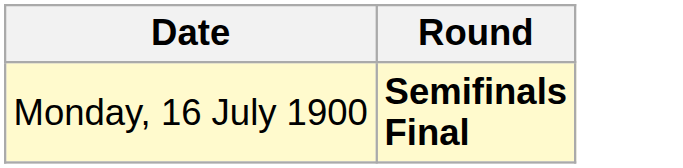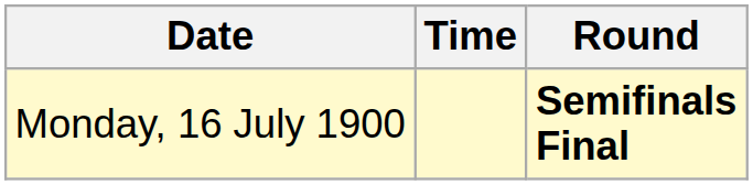+ column: Time
